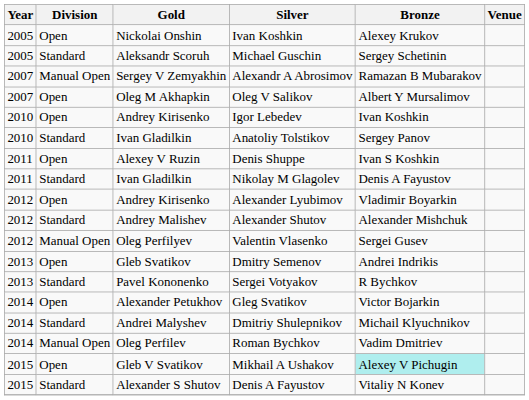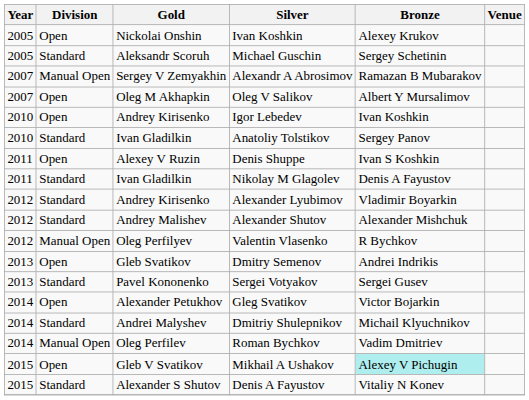Alexander Lyubimov | Division: Open -> Standard
Valentin Vlasenko | Bronze: Sergei Gusev -> R Bychkov
Sergei Votyakov | Bronze: R Bychkov -> Sergei Gusev
